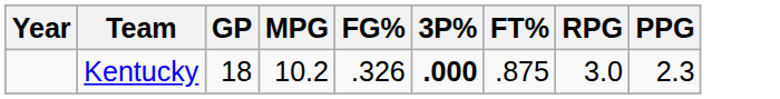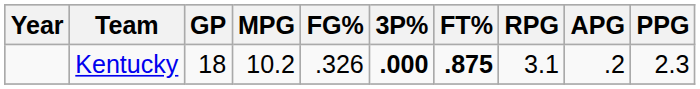+ column: APG | .2
Kentucky | FT%: normal -> bold
Kentucky | RPG: 3.0 -> 3.1
